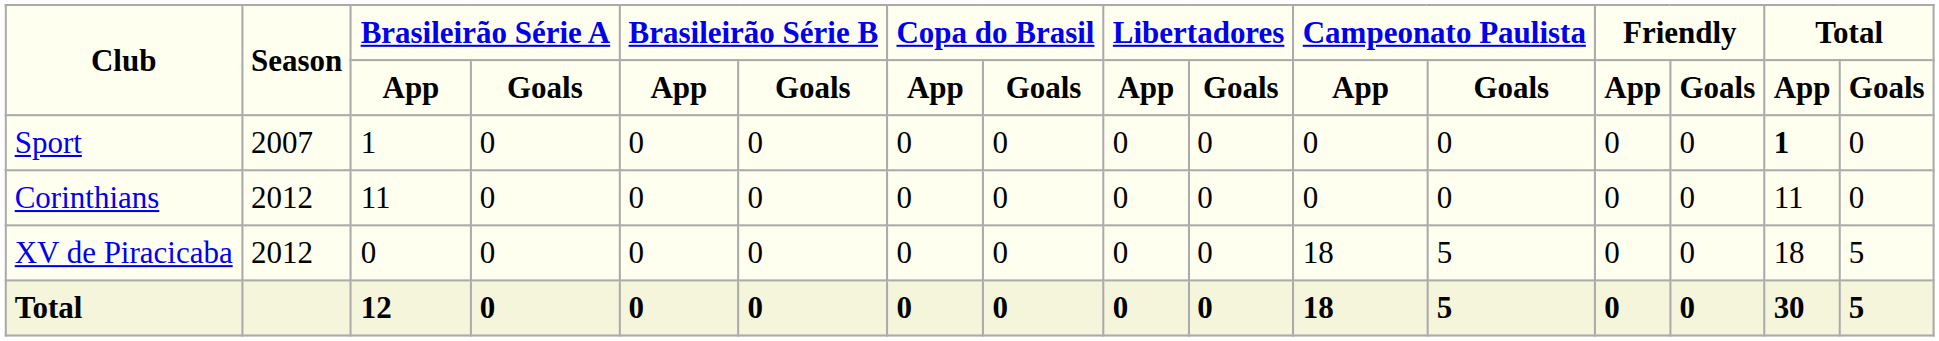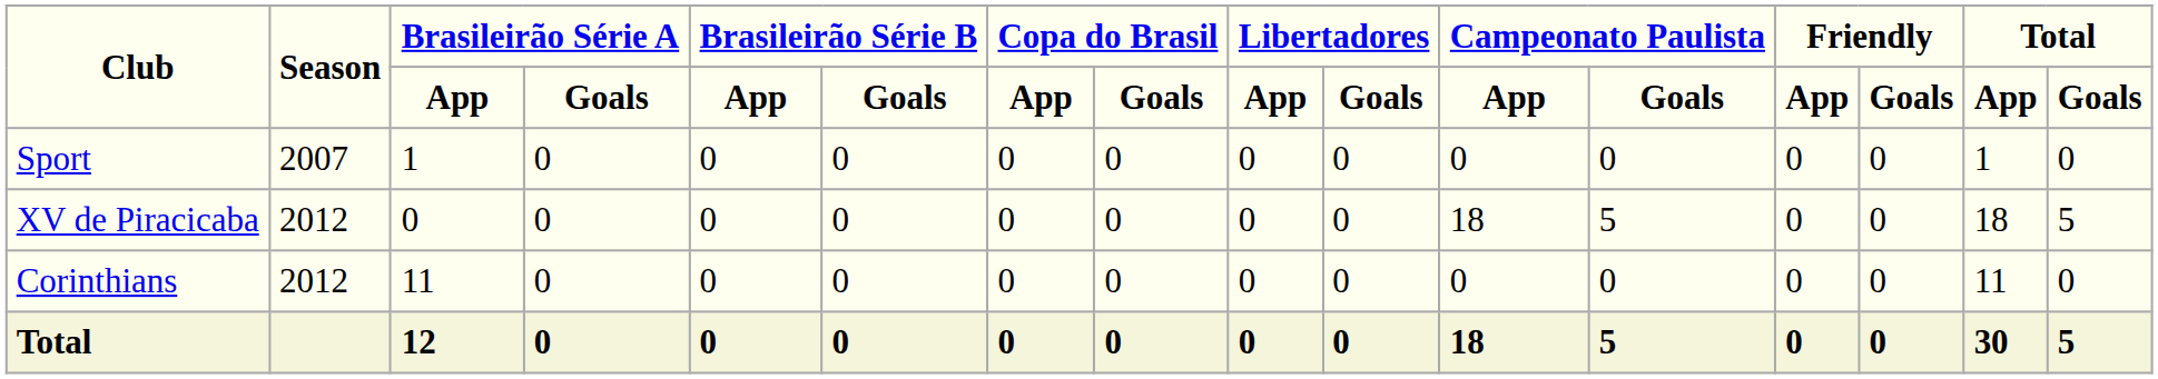Sport | Total / App: bold -> normal
rows swapped: XV de Piracicaba <-> Corinthians
